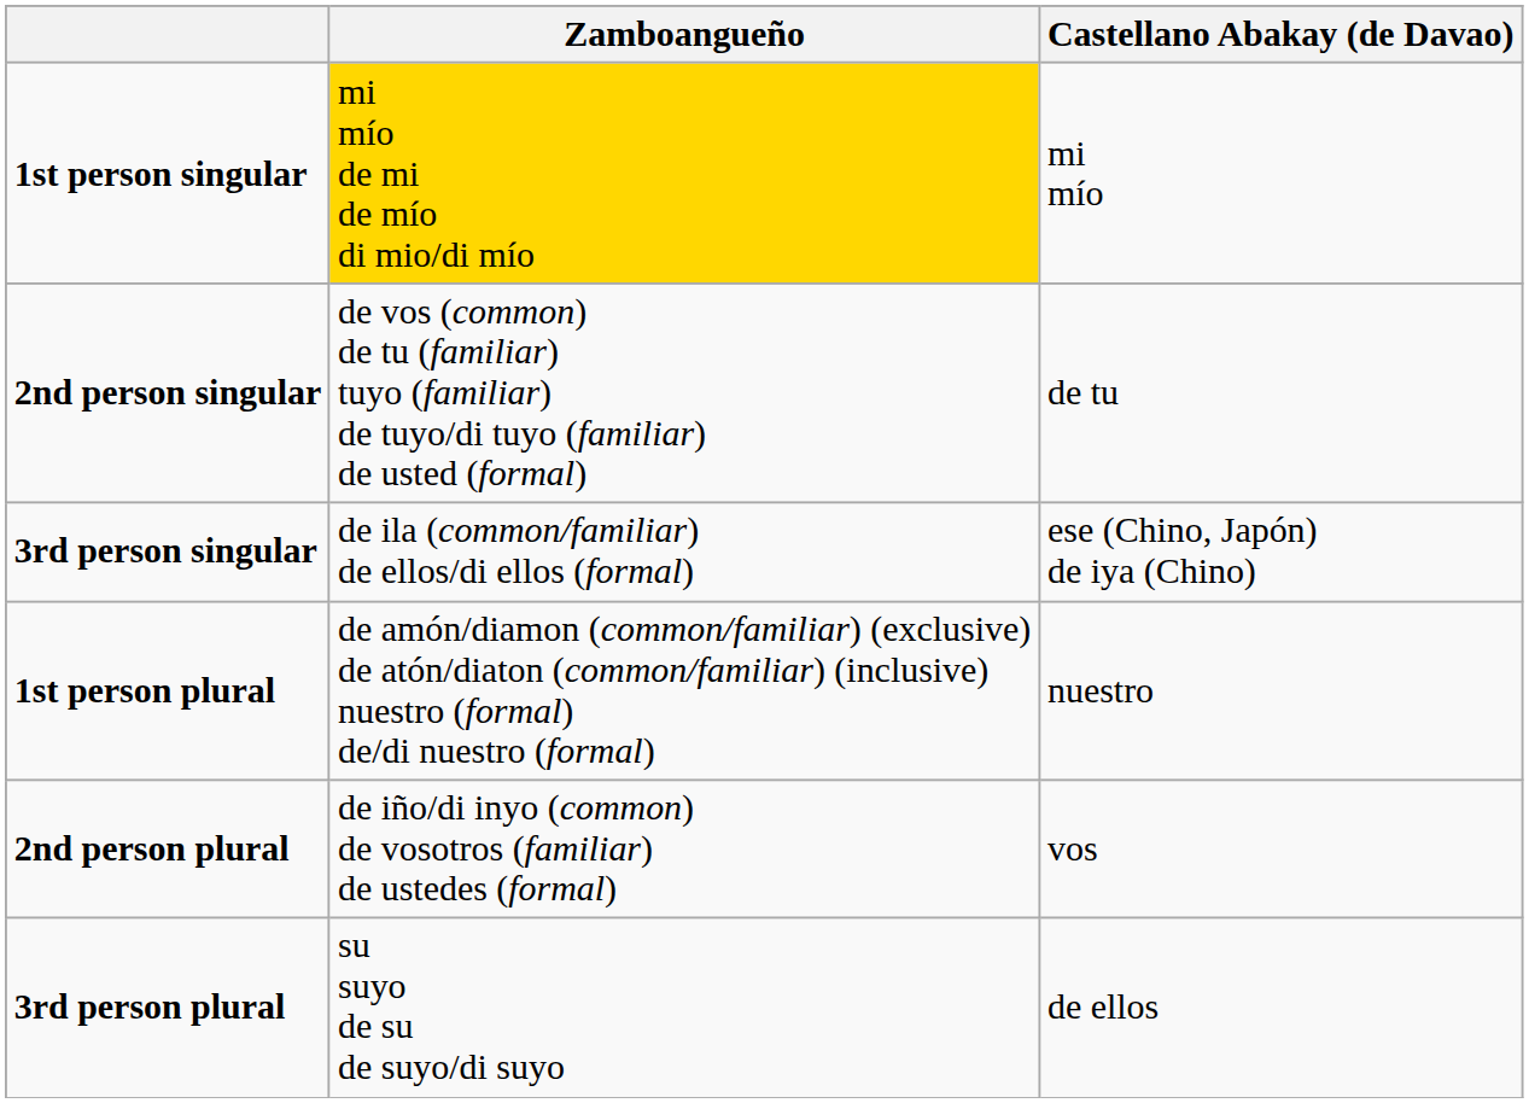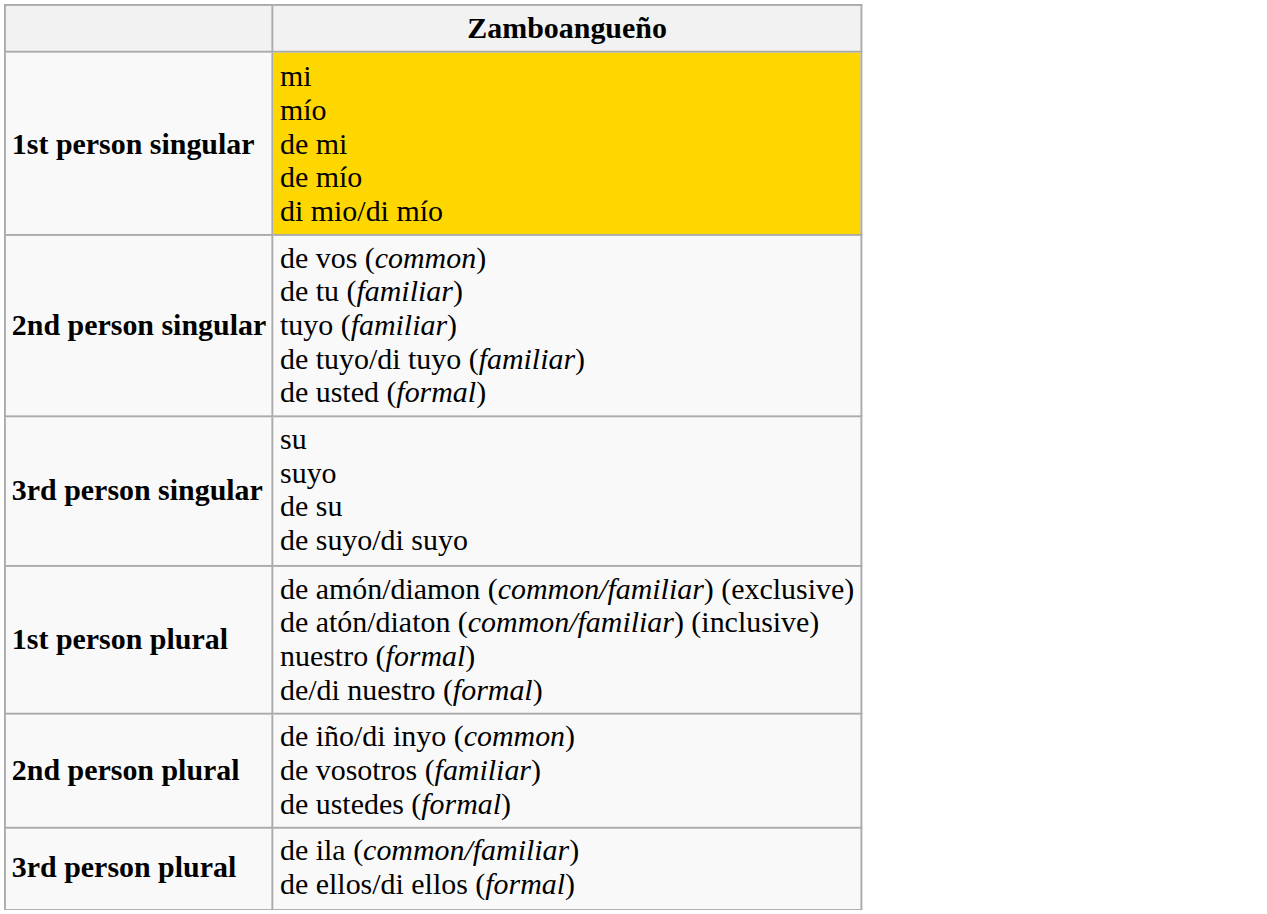- column: Castellano Abakay (de Davao) | mi mío | de tu | ese (Chino, Japón) de iya (Chino) | nuestro | vos | de ellos
3rd person singular | Zamboangueño: de ila (common/familiar) de ellos/di ellos (formal) -> su suyo de su de suyo/di suyo
3rd person plural | Zamboangueño: su suyo de su de suyo/di suyo -> de ila (common/familiar) de ellos/di ellos (formal)
